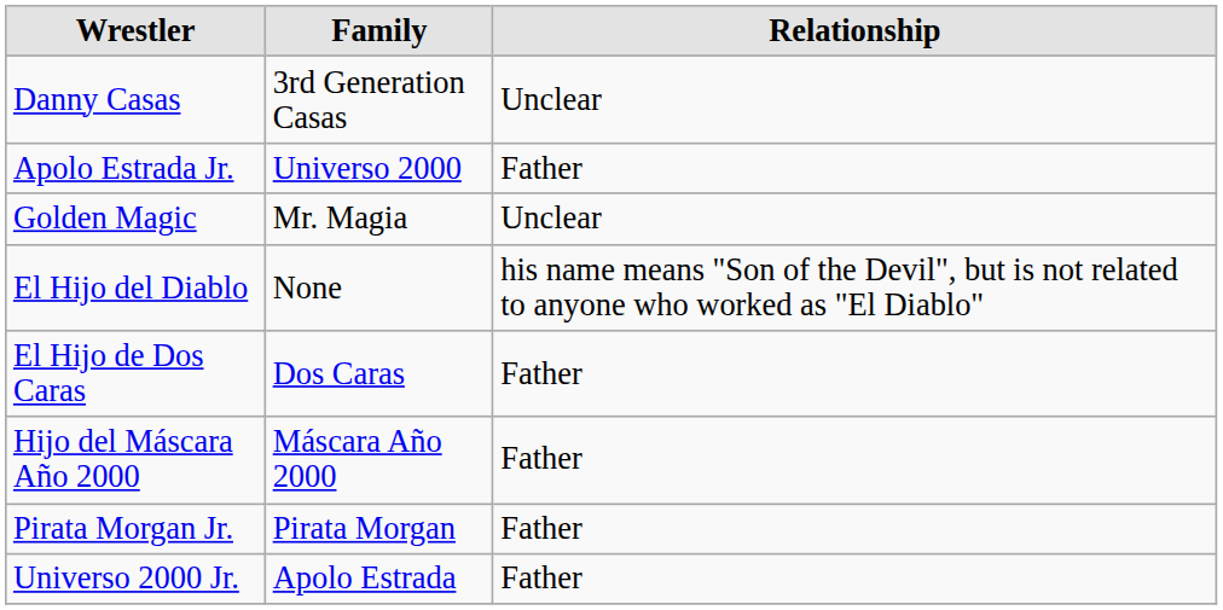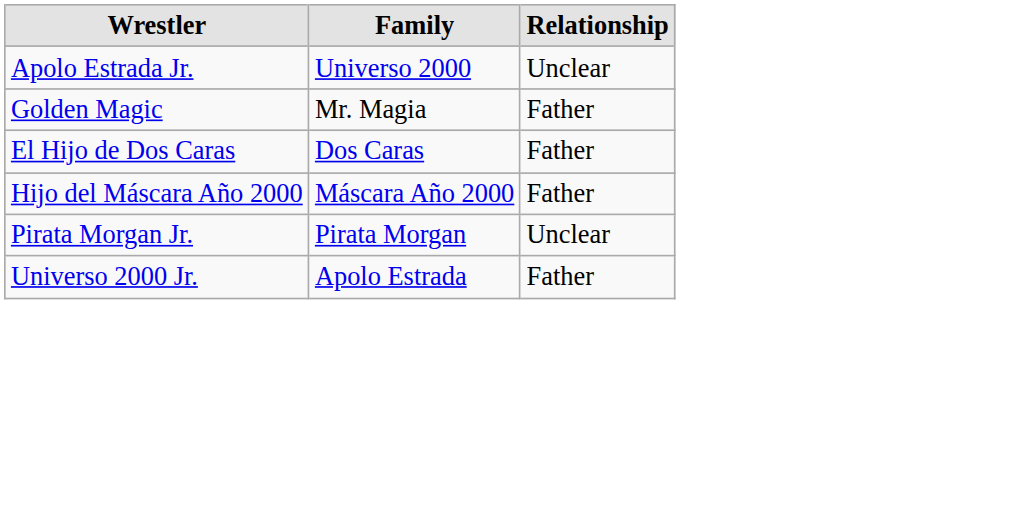- row: Danny Casas | 3rd Generation Casas | Unclear
Apolo Estrada Jr. | Relationship: Father -> Unclear
Golden Magic | Relationship: Unclear -> Father
- row: El Hijo del Diablo | None | his name means "Son of the Devil", but is not related to anyone who worked as "El Diablo"
Pirata Morgan Jr. | Relationship: Father -> Unclear
